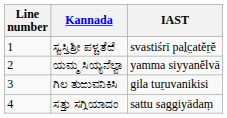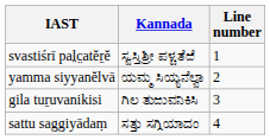columns swapped: Line number <-> IAST
